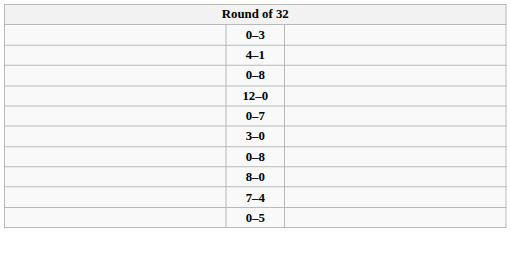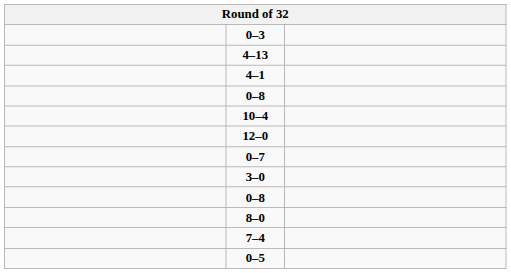+ row: 4–13
+ row: 10–4
